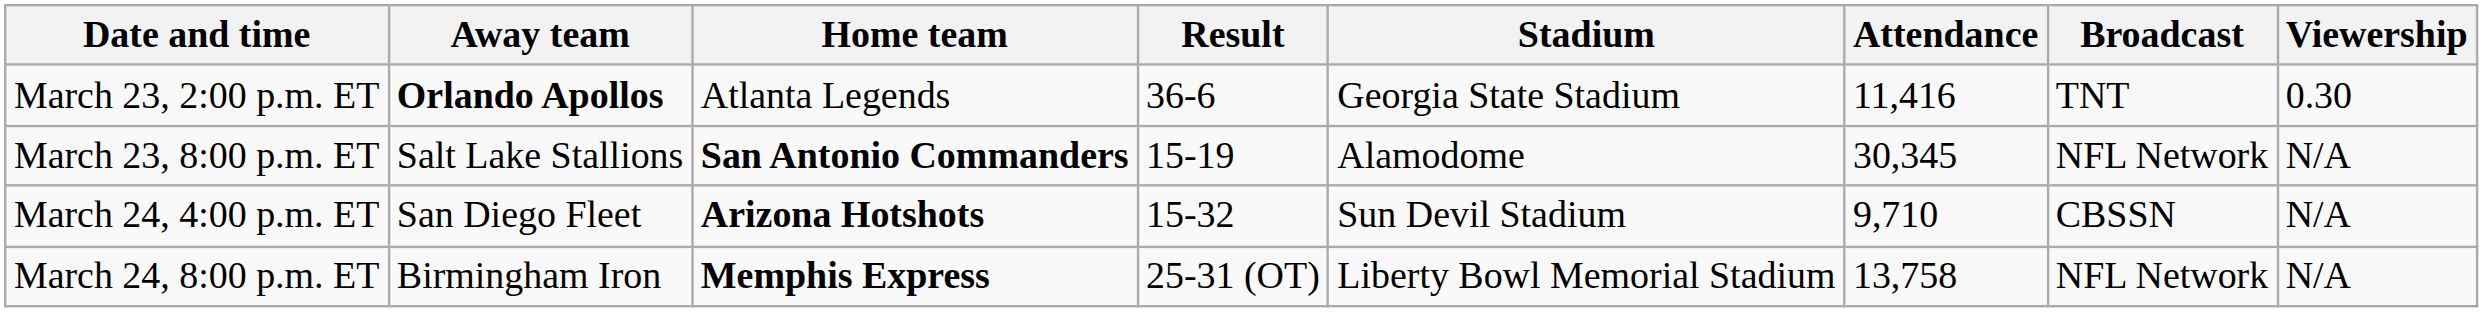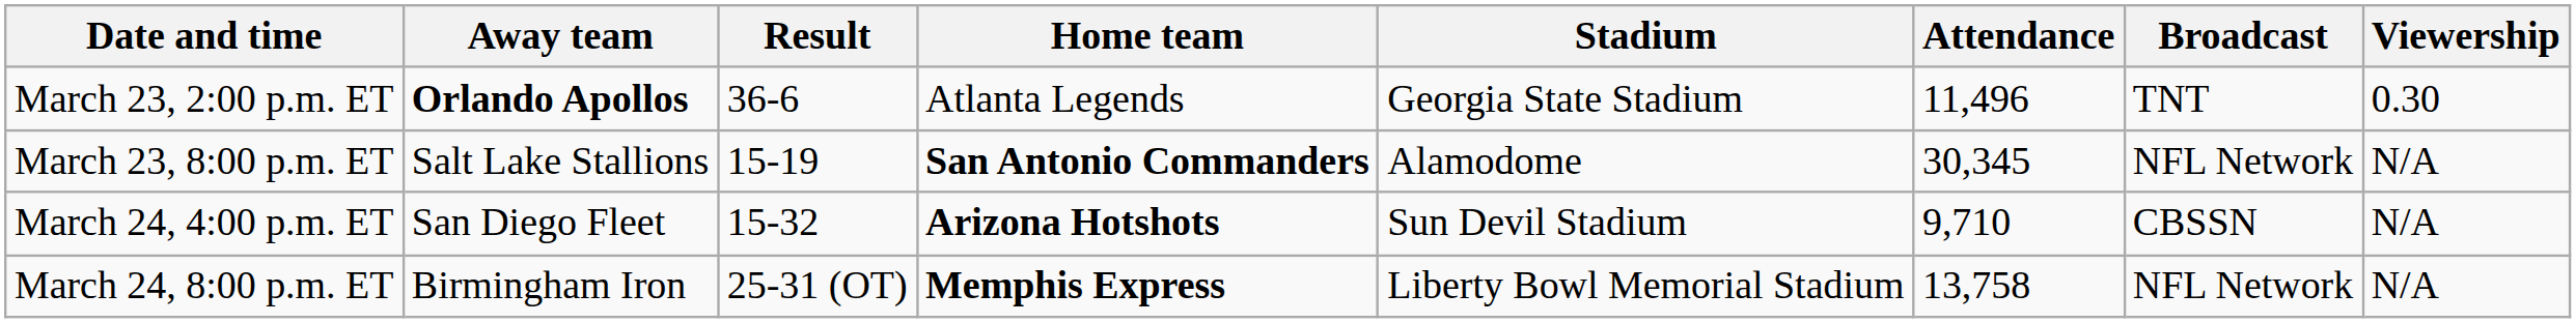columns swapped: Result <-> Home team
March 23, 2:00 p.m. ET | Attendance: 11,416 -> 11,496
